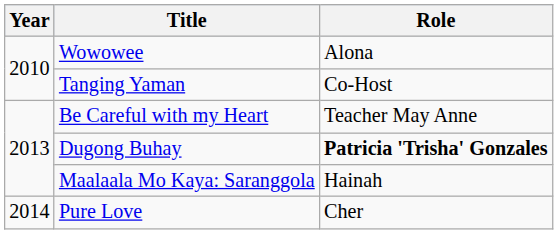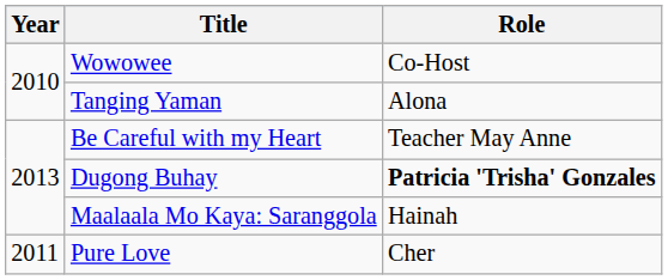Wowowee | Role: Alona -> Co-Host
Tanging Yaman | Role: Co-Host -> Alona
Pure Love | Year: 2014 -> 2011
